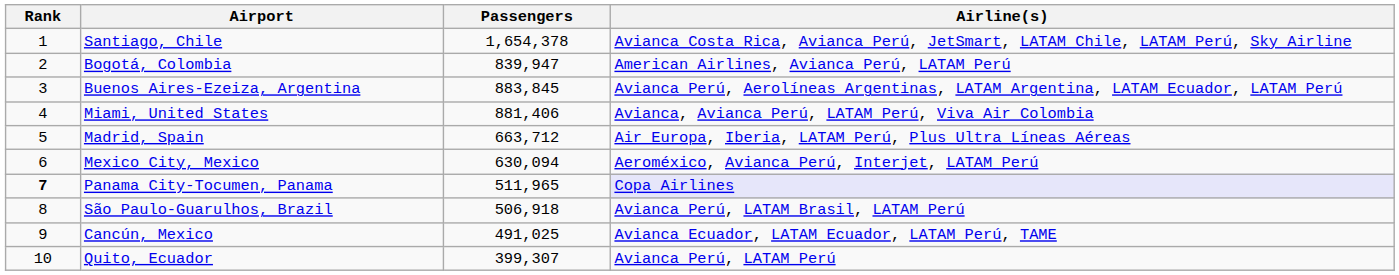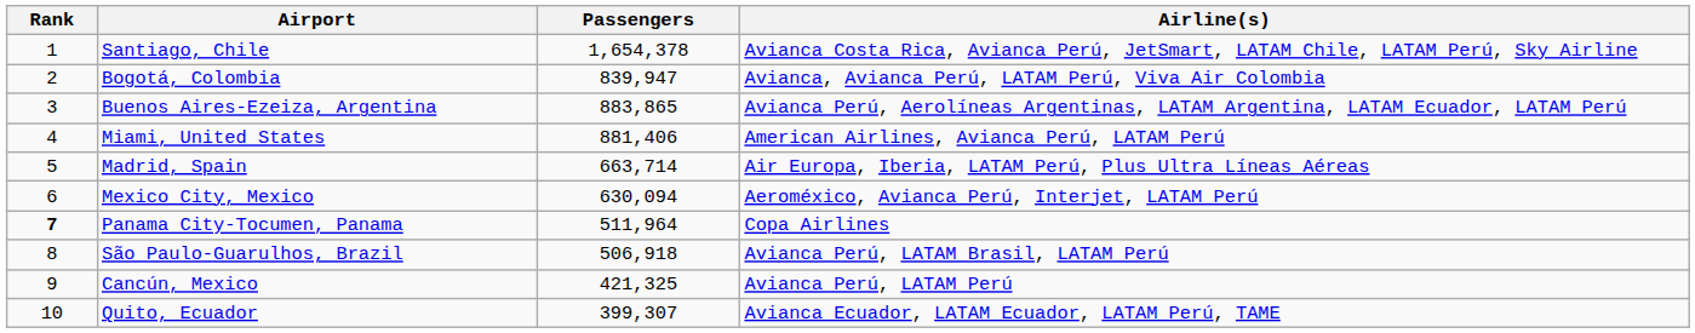Bogotá, Colombia | Airline(s): American Airlines, Avianca Perú, LATAM Perú -> Avianca, Avianca Perú, LATAM Perú, Viva Air Colombia
Buenos Aires-Ezeiza, Argentina | Passengers: 883,845 -> 883,865
Miami, United States | Airline(s): Avianca, Avianca Perú, LATAM Perú, Viva Air Colombia -> American Airlines, Avianca Perú, LATAM Perú
Madrid, Spain | Passengers: 663,712 -> 663,714
Panama City-Tocumen, Panama | Passengers: 511,965 -> 511,964
Panama City-Tocumen, Panama | Airline(s): lavender background -> no background
Cancún, Mexico | Passengers: 491,025 -> 421,325
Cancún, Mexico | Airline(s): Avianca Ecuador, LATAM Ecuador, LATAM Perú, TAME -> Avianca Perú, LATAM Perú
Quito, Ecuador | Airline(s): Avianca Perú, LATAM Perú -> Avianca Ecuador, LATAM Ecuador, LATAM Perú, TAME
